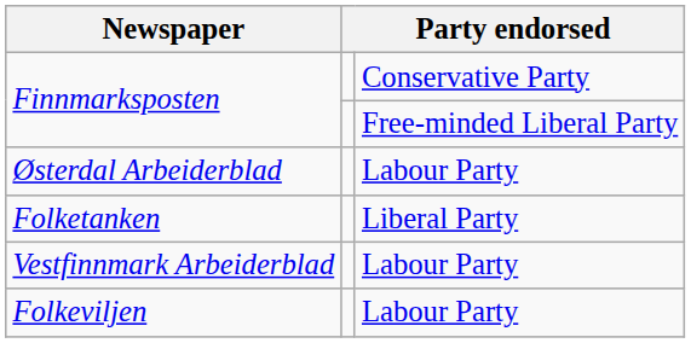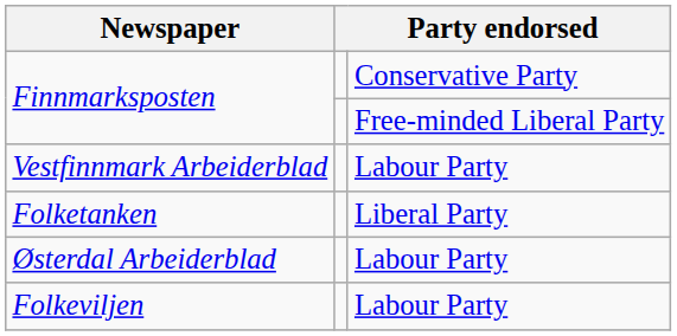rows swapped: Vestfinnmark Arbeiderblad <-> Østerdal Arbeiderblad
